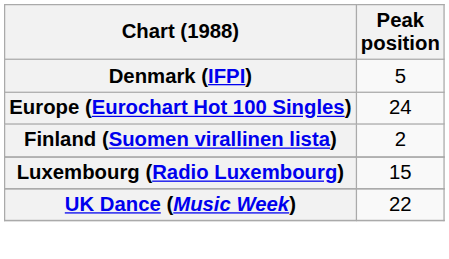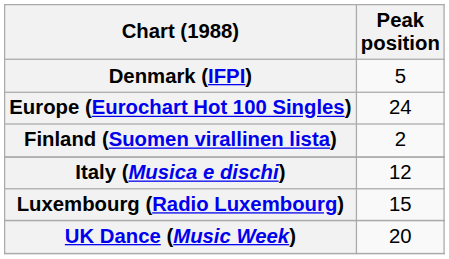+ row: Italy (Musica e dischi) | 12
UK Dance (Music Week) | Peak position: 22 -> 20
